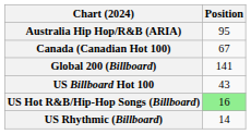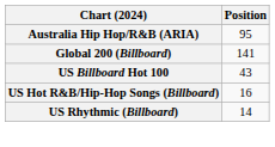- row: Canada (Canadian Hot 100) | 67
US Hot R&B/Hip-Hop Songs (Billboard) | Position: lightgreen background -> no background
